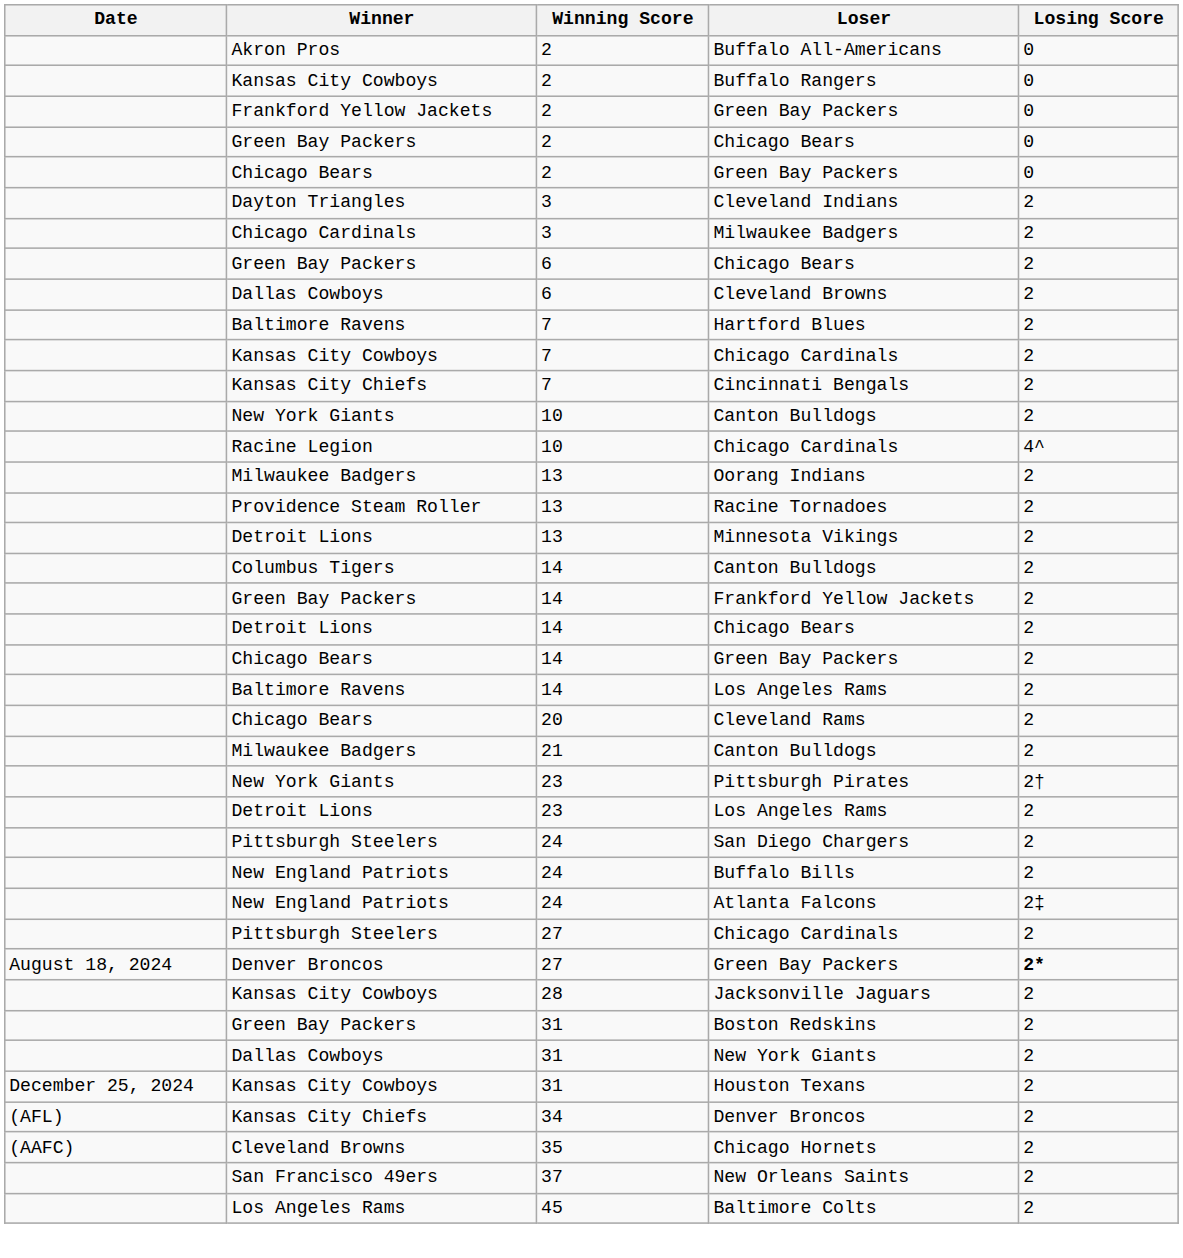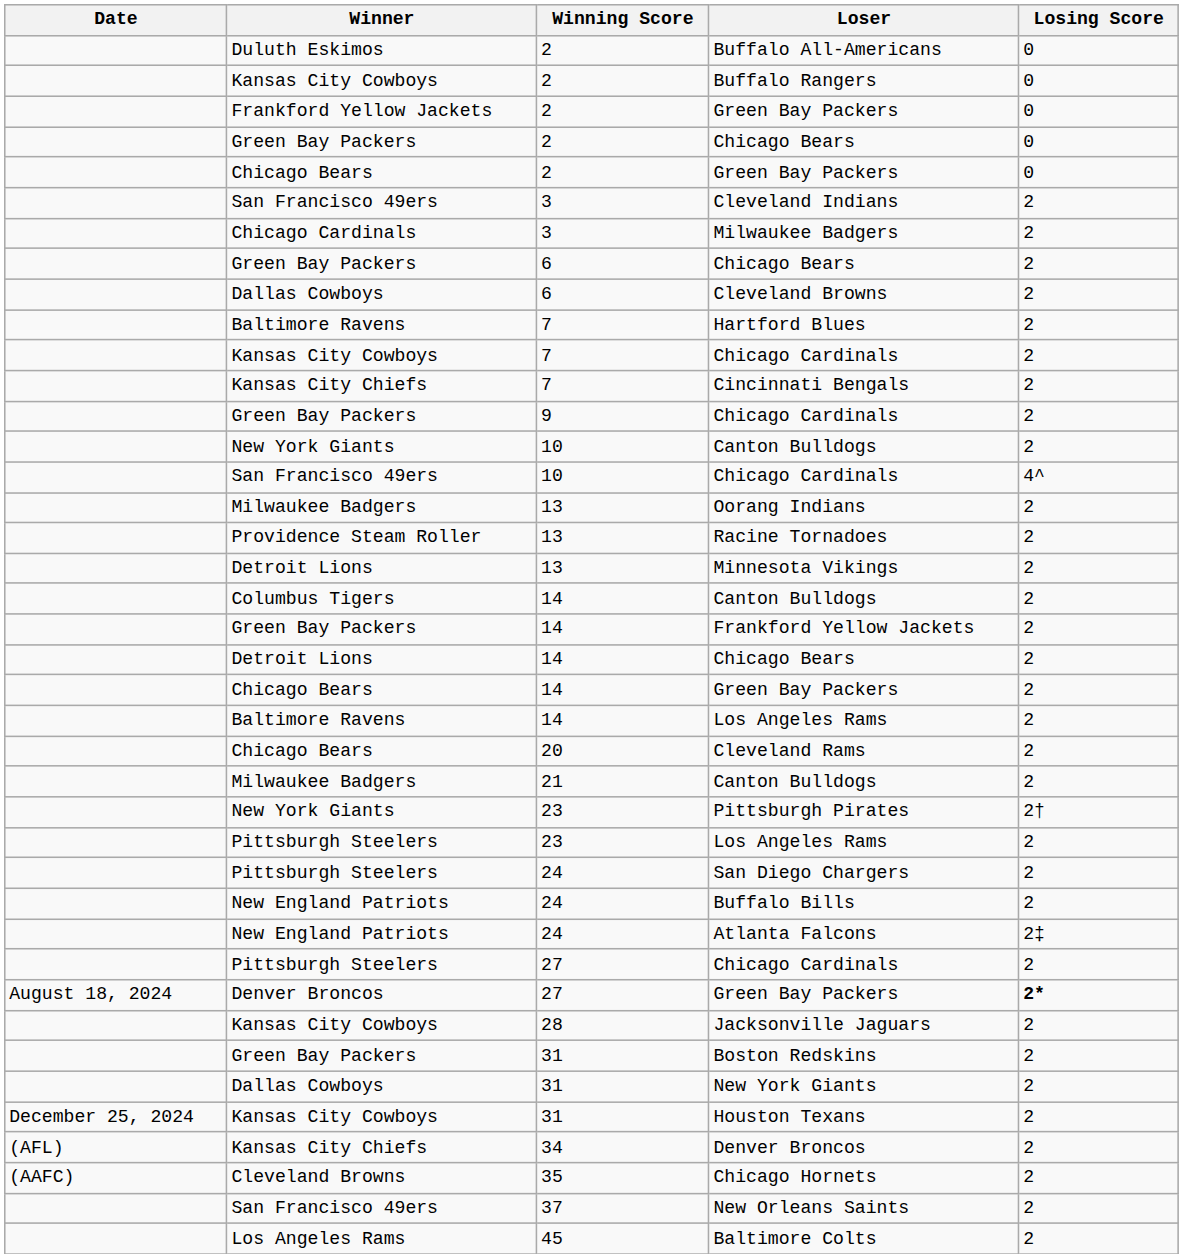Buffalo All-Americans | Winner: Akron Pros -> Duluth Eskimos
Cleveland Indians | Winner: Dayton Triangles -> San Francisco 49ers
+ row: Green Bay Packers | 9 | Chicago Cardinals | 2
10 / Chicago Cardinals | Winner: Racine Legion -> San Francisco 49ers
23 / Los Angeles Rams | Winner: Detroit Lions -> Pittsburgh Steelers
